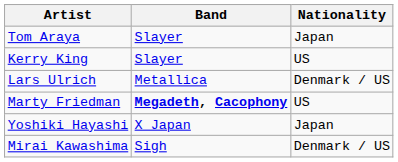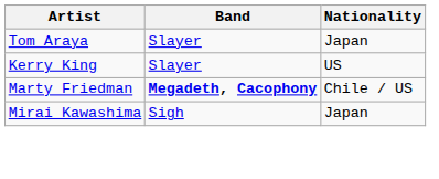- row: Lars Ulrich | Metallica | Denmark / US
Marty Friedman | Nationality: US -> Chile / US
- row: Yoshiki Hayashi | X Japan | Japan
Mirai Kawashima | Nationality: Denmark / US -> Japan
